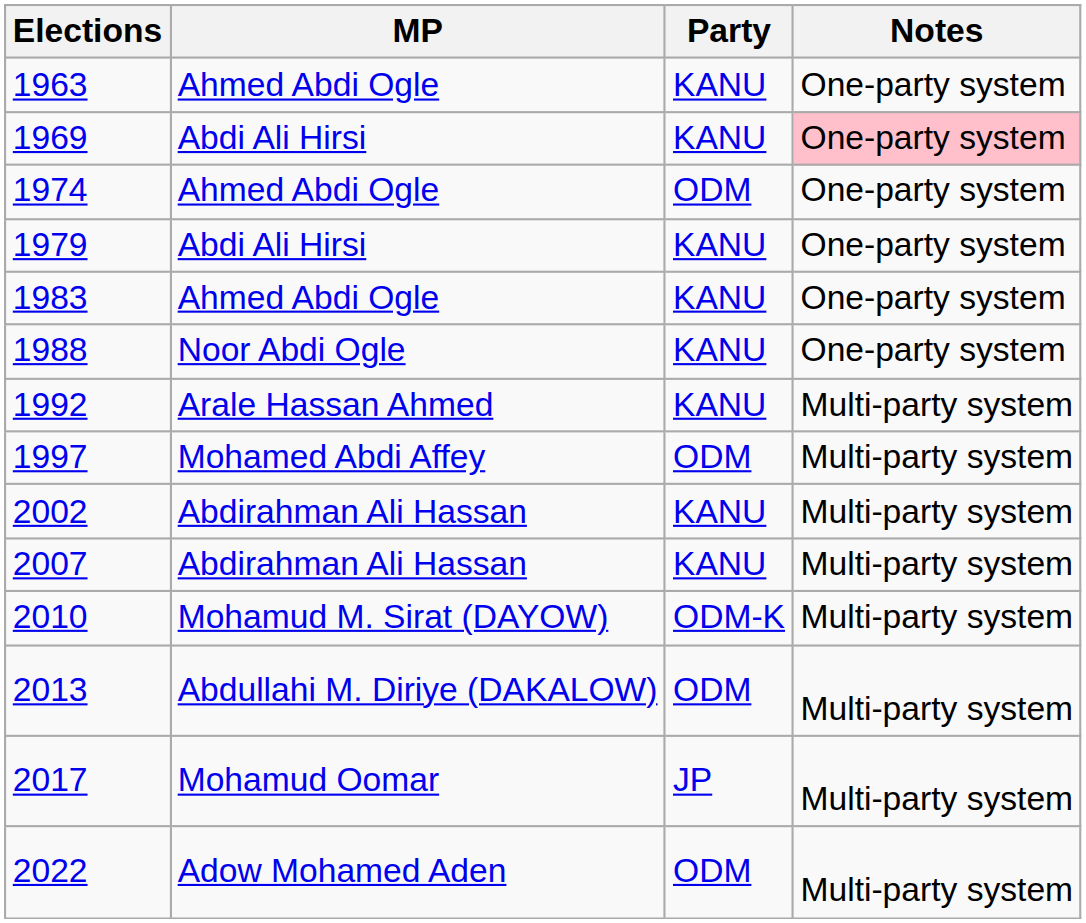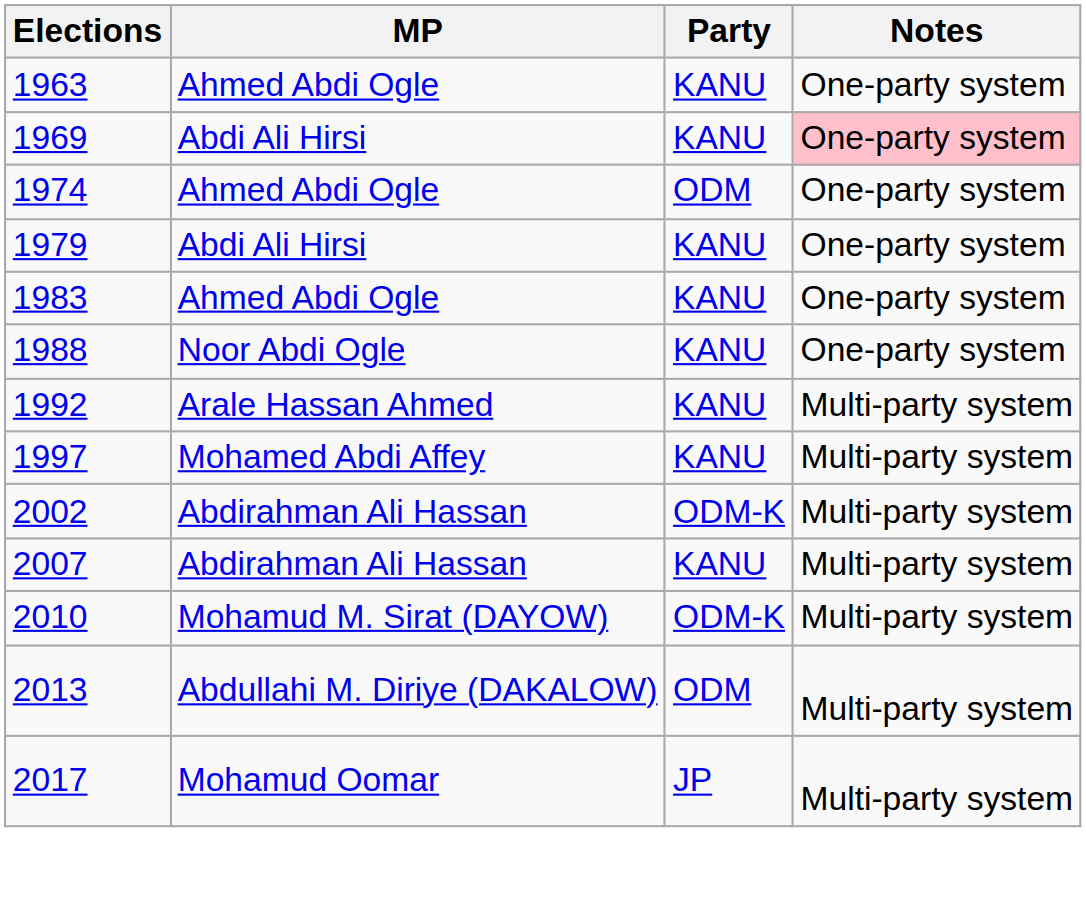1997 | Party: ODM -> KANU
2002 | Party: KANU -> ODM-K
- row: 2022 | Adow Mohamed Aden | ODM | Multi-party system
